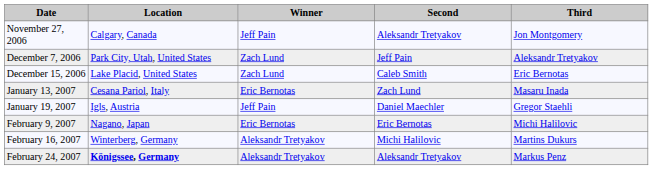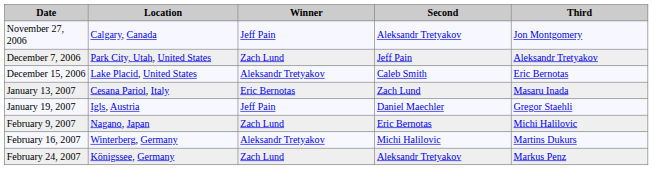December 15, 2006 | Winner: Zach Lund -> Aleksandr Tretyakov
February 9, 2007 | Winner: Eric Bernotas -> Zach Lund
February 24, 2007 | Location: bold -> normal
February 24, 2007 | Winner: Aleksandr Tretyakov -> Zach Lund
